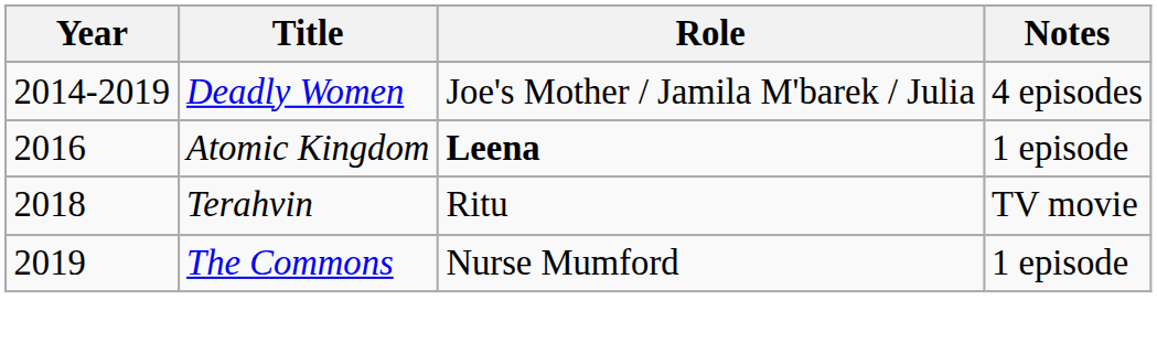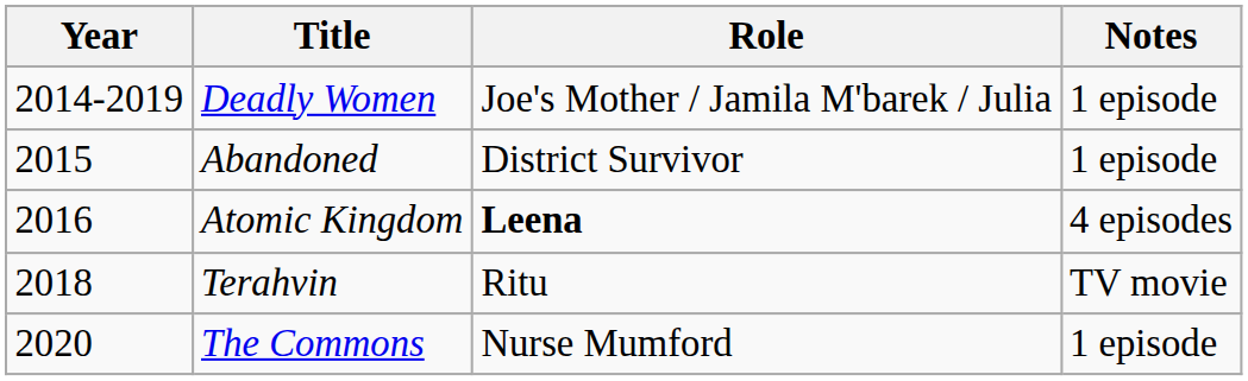Deadly Women | Notes: 4 episodes -> 1 episode
+ row: 2015 | Abandoned | District Survivor | 1 episode
Atomic Kingdom | Notes: 1 episode -> 4 episodes
The Commons | Year: 2019 -> 2020
